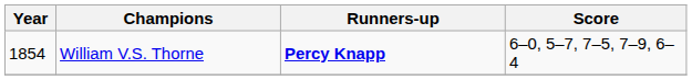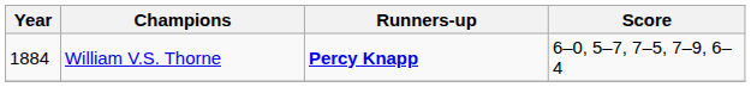William V.S. Thorne | Year: 1854 -> 1884
